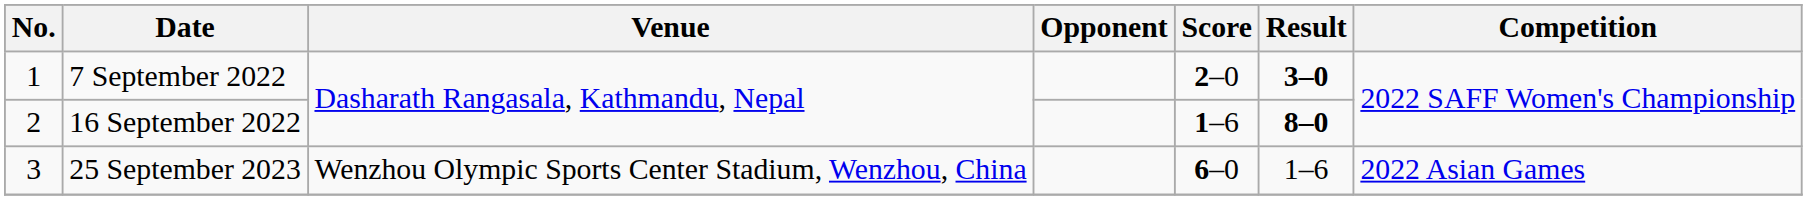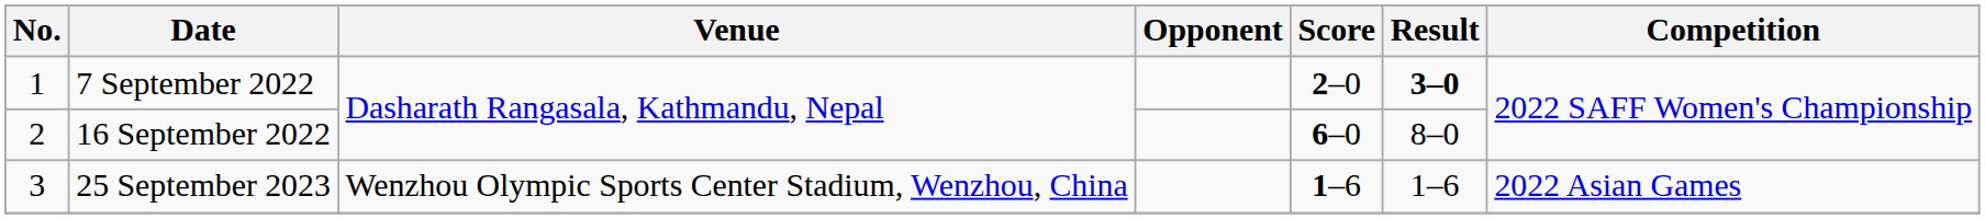16 September 2022 | Score: 1–6 -> 6–0
16 September 2022 | Result: bold -> normal
25 September 2023 | Score: 6–0 -> 1–6
